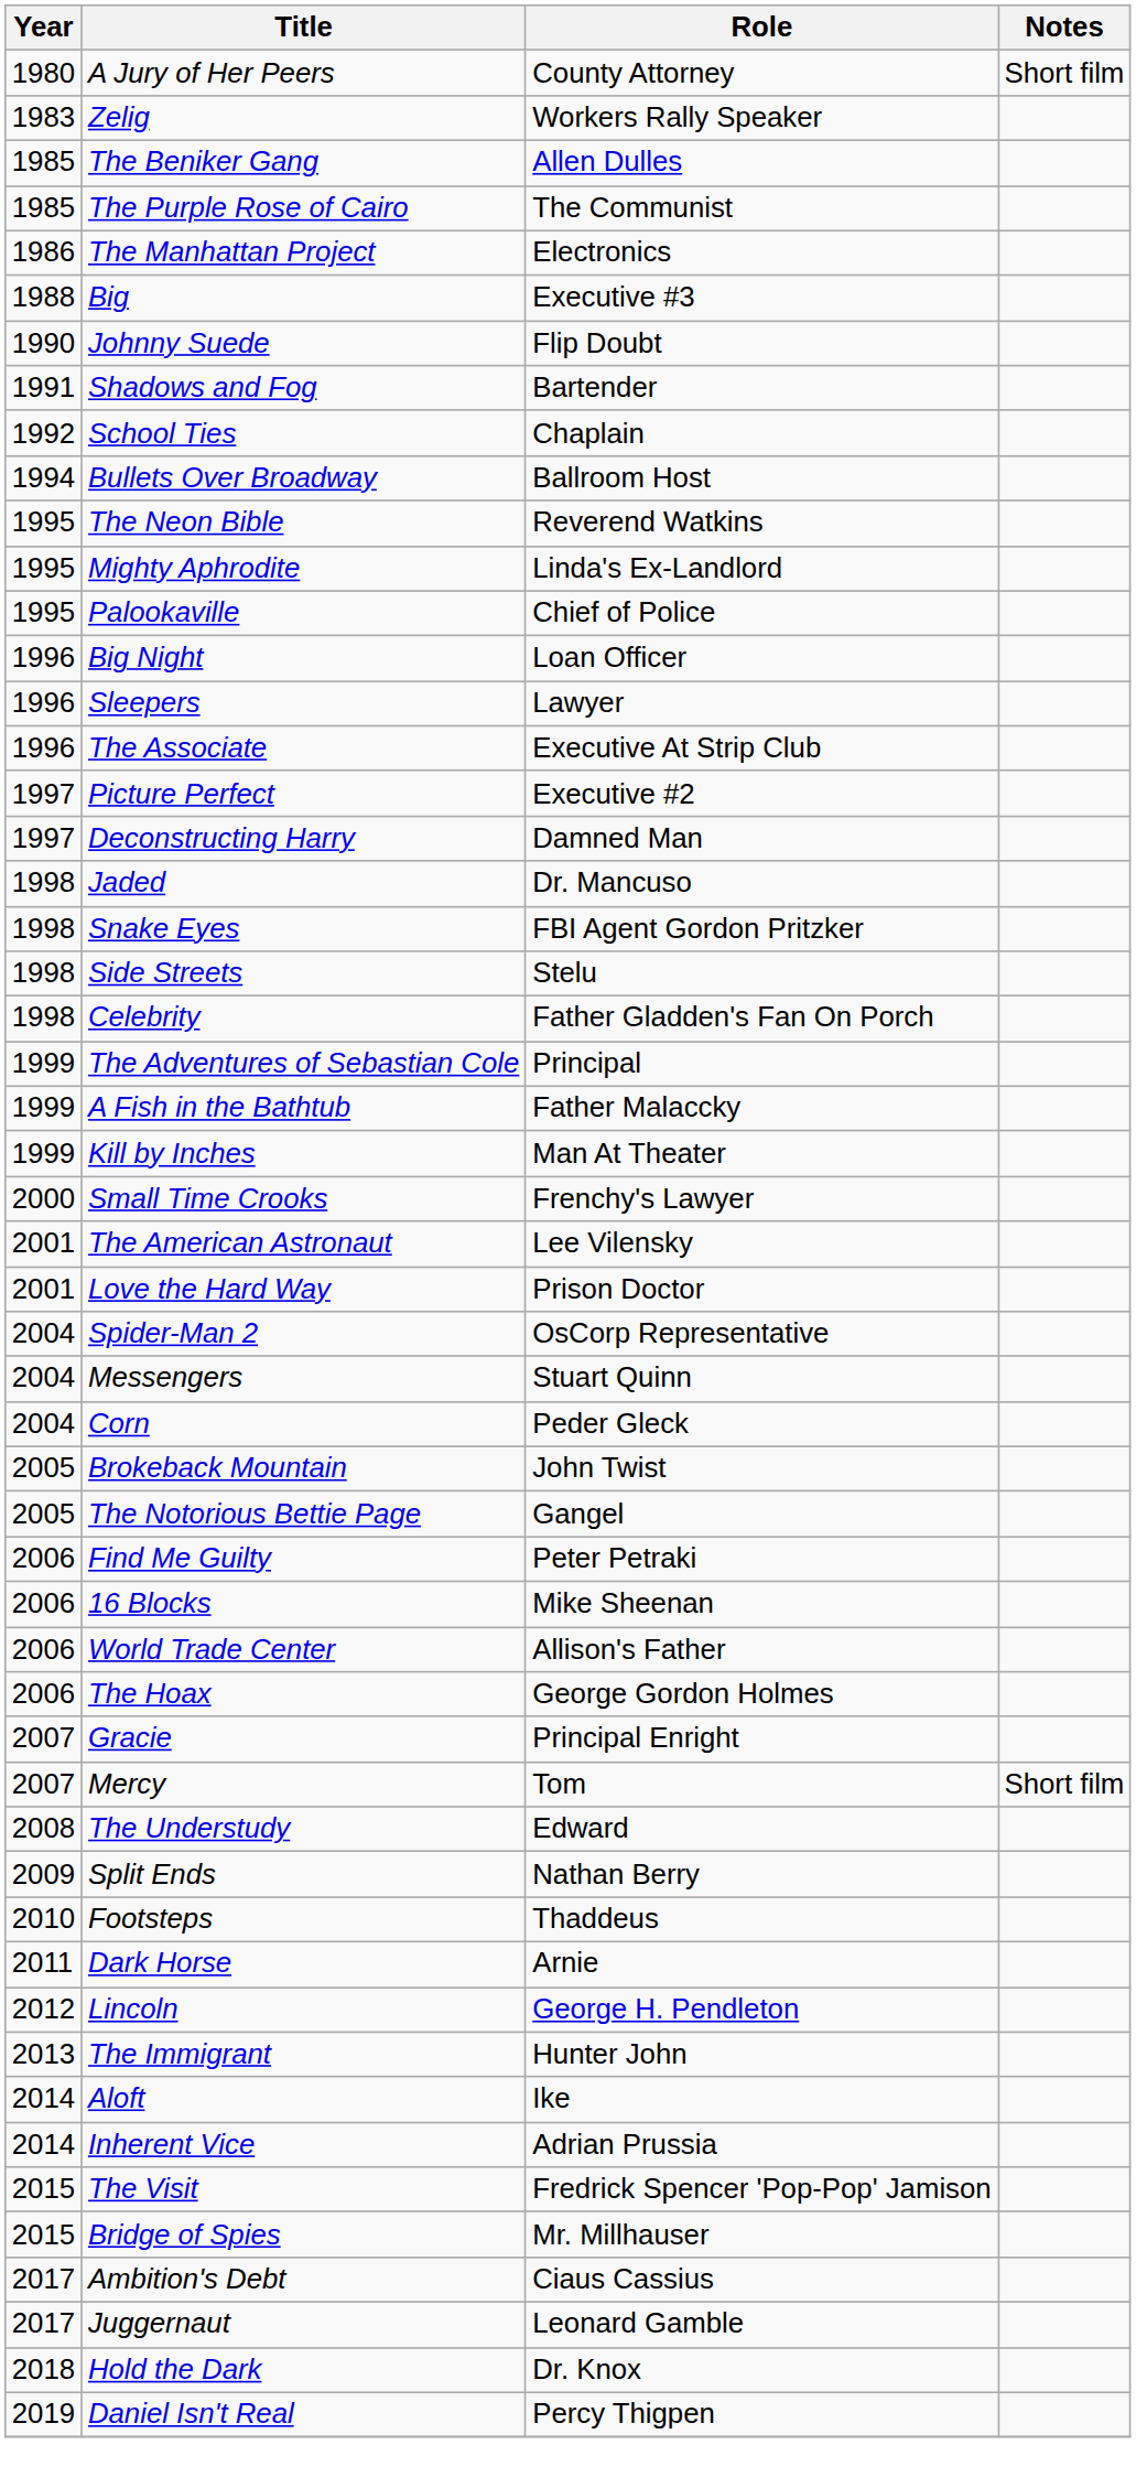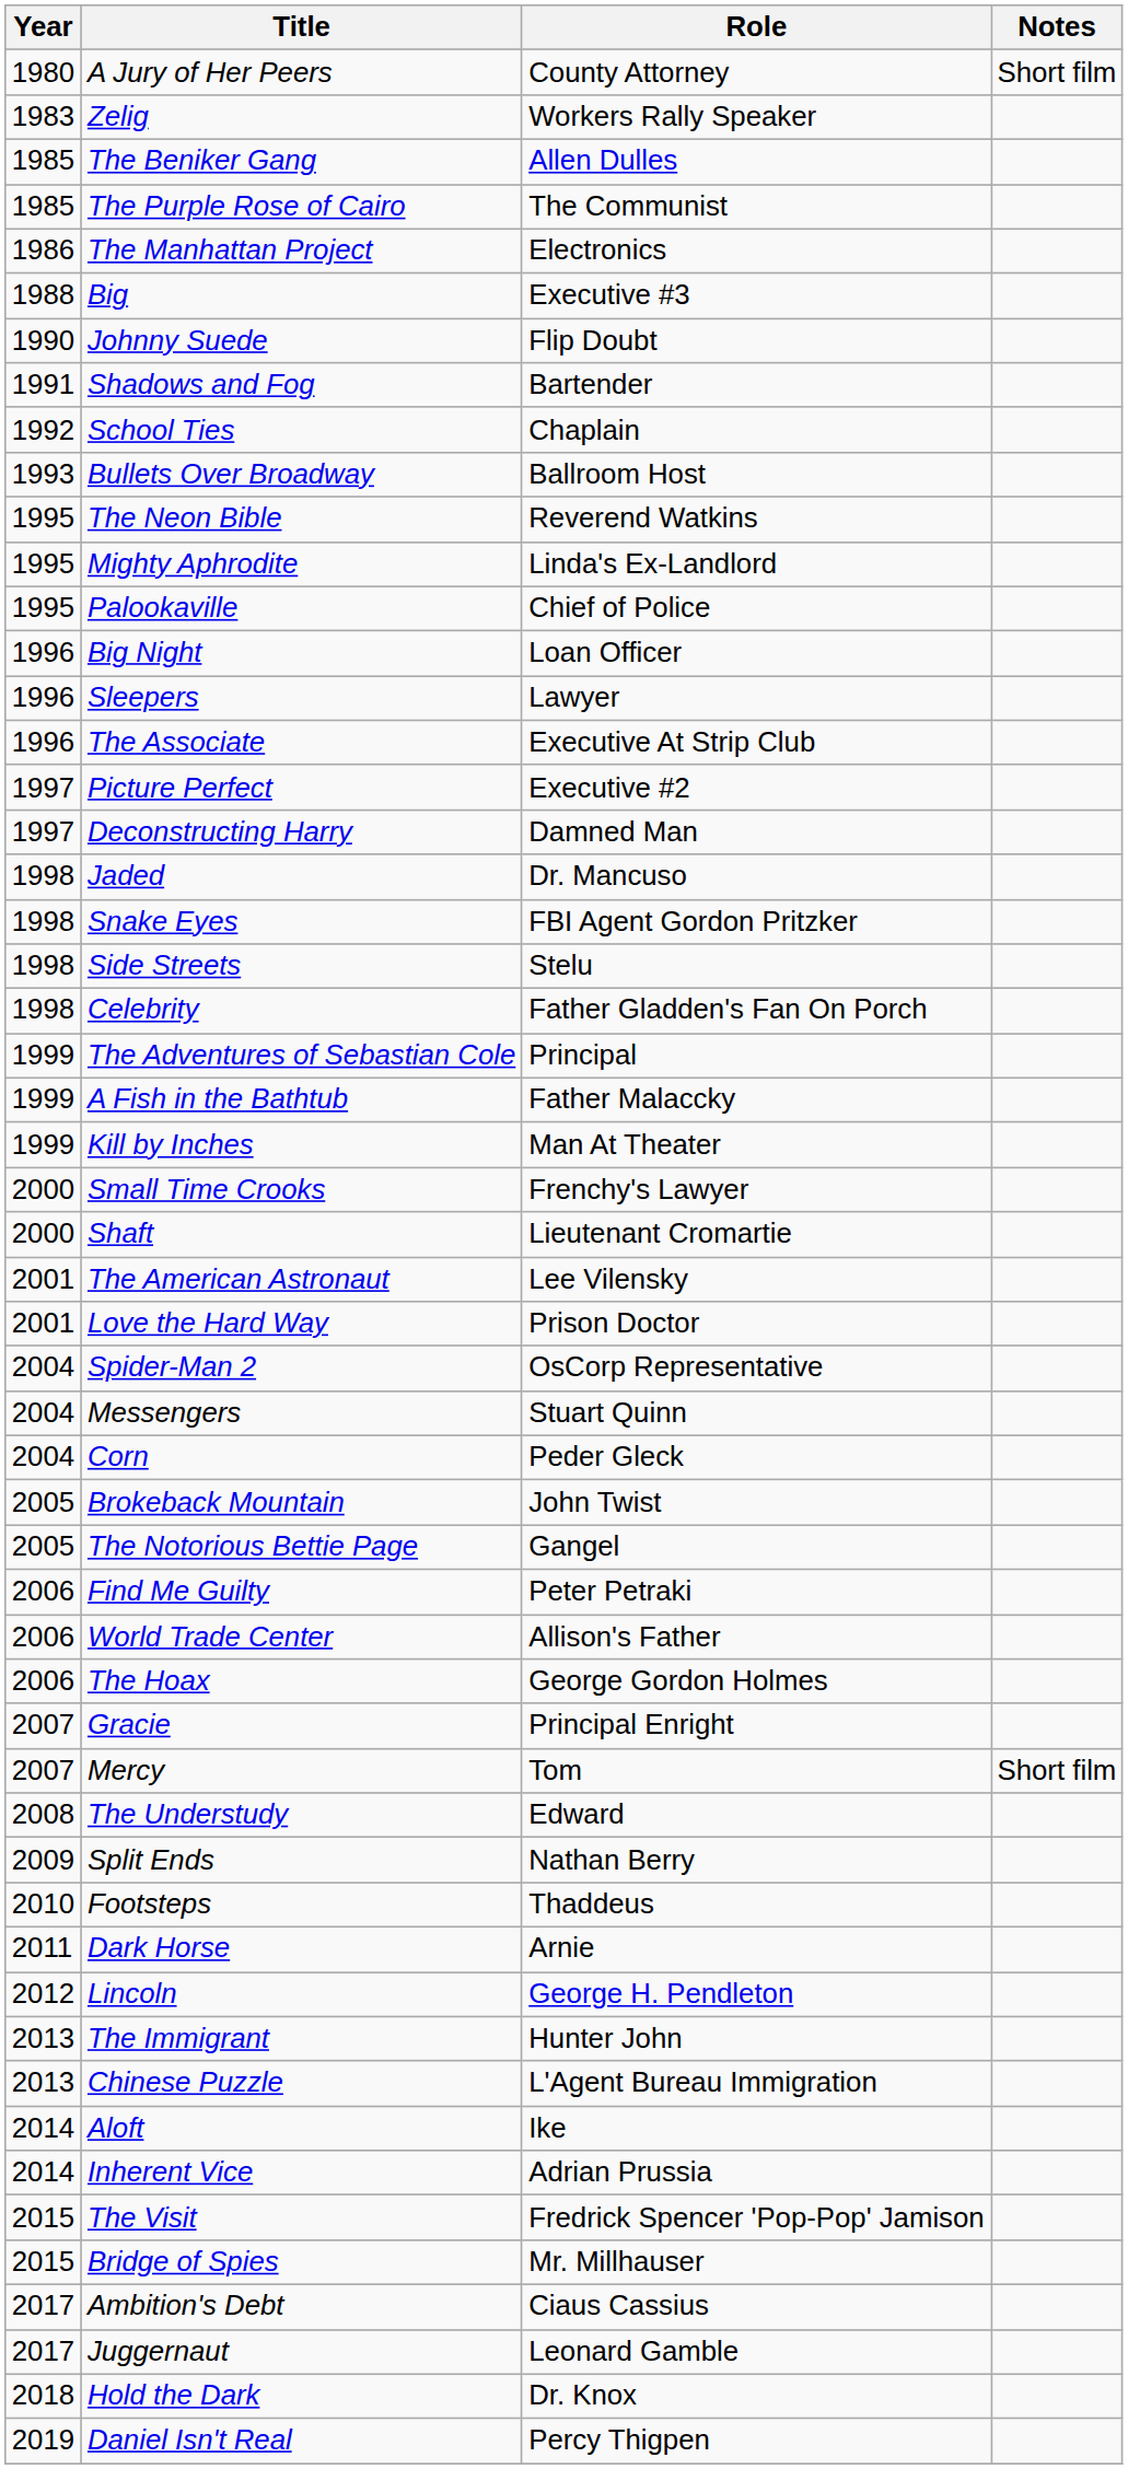Bullets Over Broadway | Year: 1994 -> 1993
+ row: 2000 | Shaft | Lieutenant Cromartie
- row: 2006 | 16 Blocks | Mike Sheenan
+ row: 2013 | Chinese Puzzle | L'Agent Bureau Immigration
